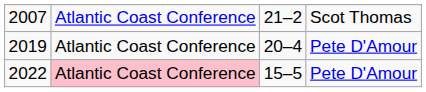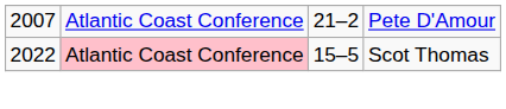2007 | column 4: Scot Thomas -> Pete D'Amour
- row: 2019 | Atlantic Coast Conference | 20–4 | Pete D'Amour
2022 | column 4: Pete D'Amour -> Scot Thomas
